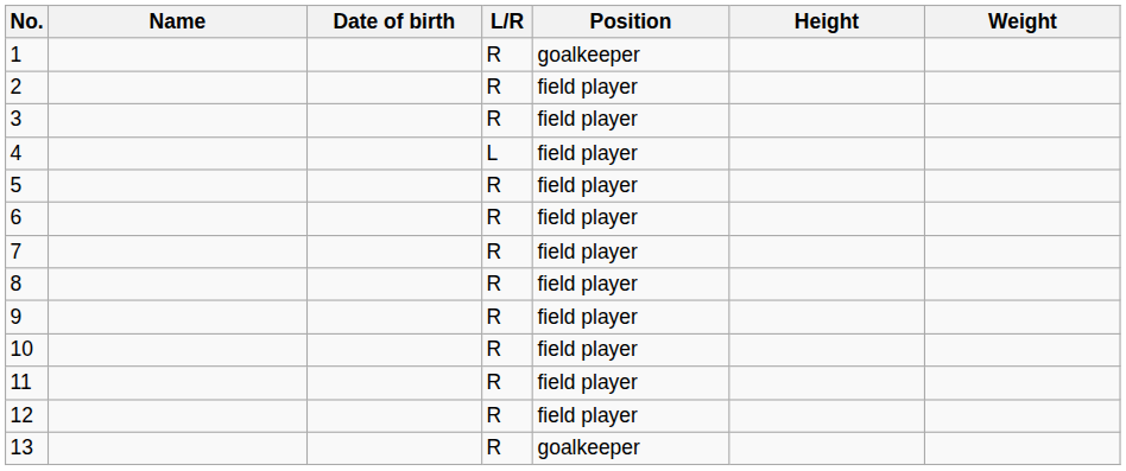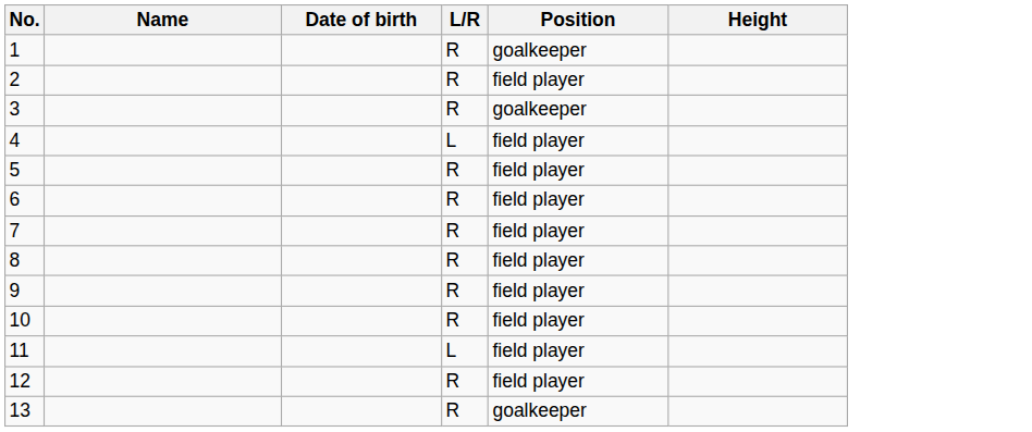- column: Weight
3 | Position: field player -> goalkeeper
11 | L/R: R -> L
